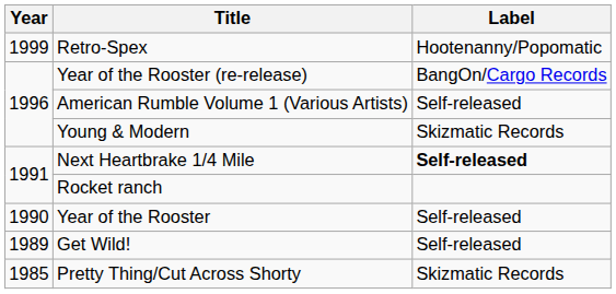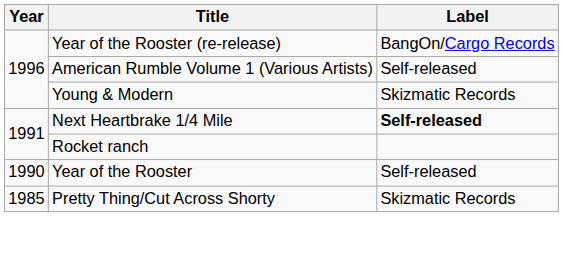- row: 1999 | Retro-Spex | Hootenanny/Popomatic
- row: 1989 | Get Wild! | Self-released
